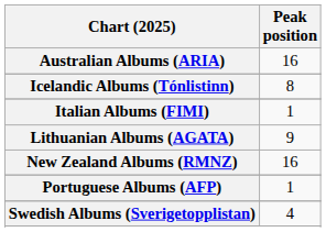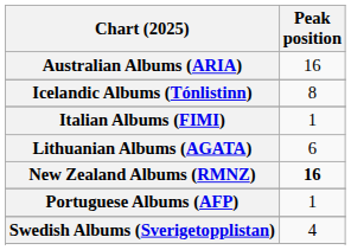Lithuanian Albums (AGATA) | Peak position: 9 -> 6
New Zealand Albums (RMNZ) | Peak position: normal -> bold
